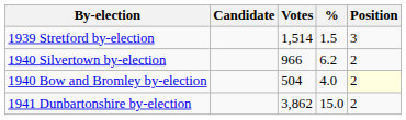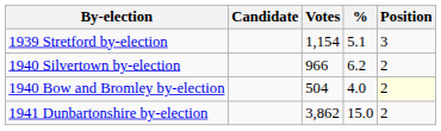1939 Stretford by-election | Votes: 1,514 -> 1,154
1939 Stretford by-election | %: 1.5 -> 5.1
